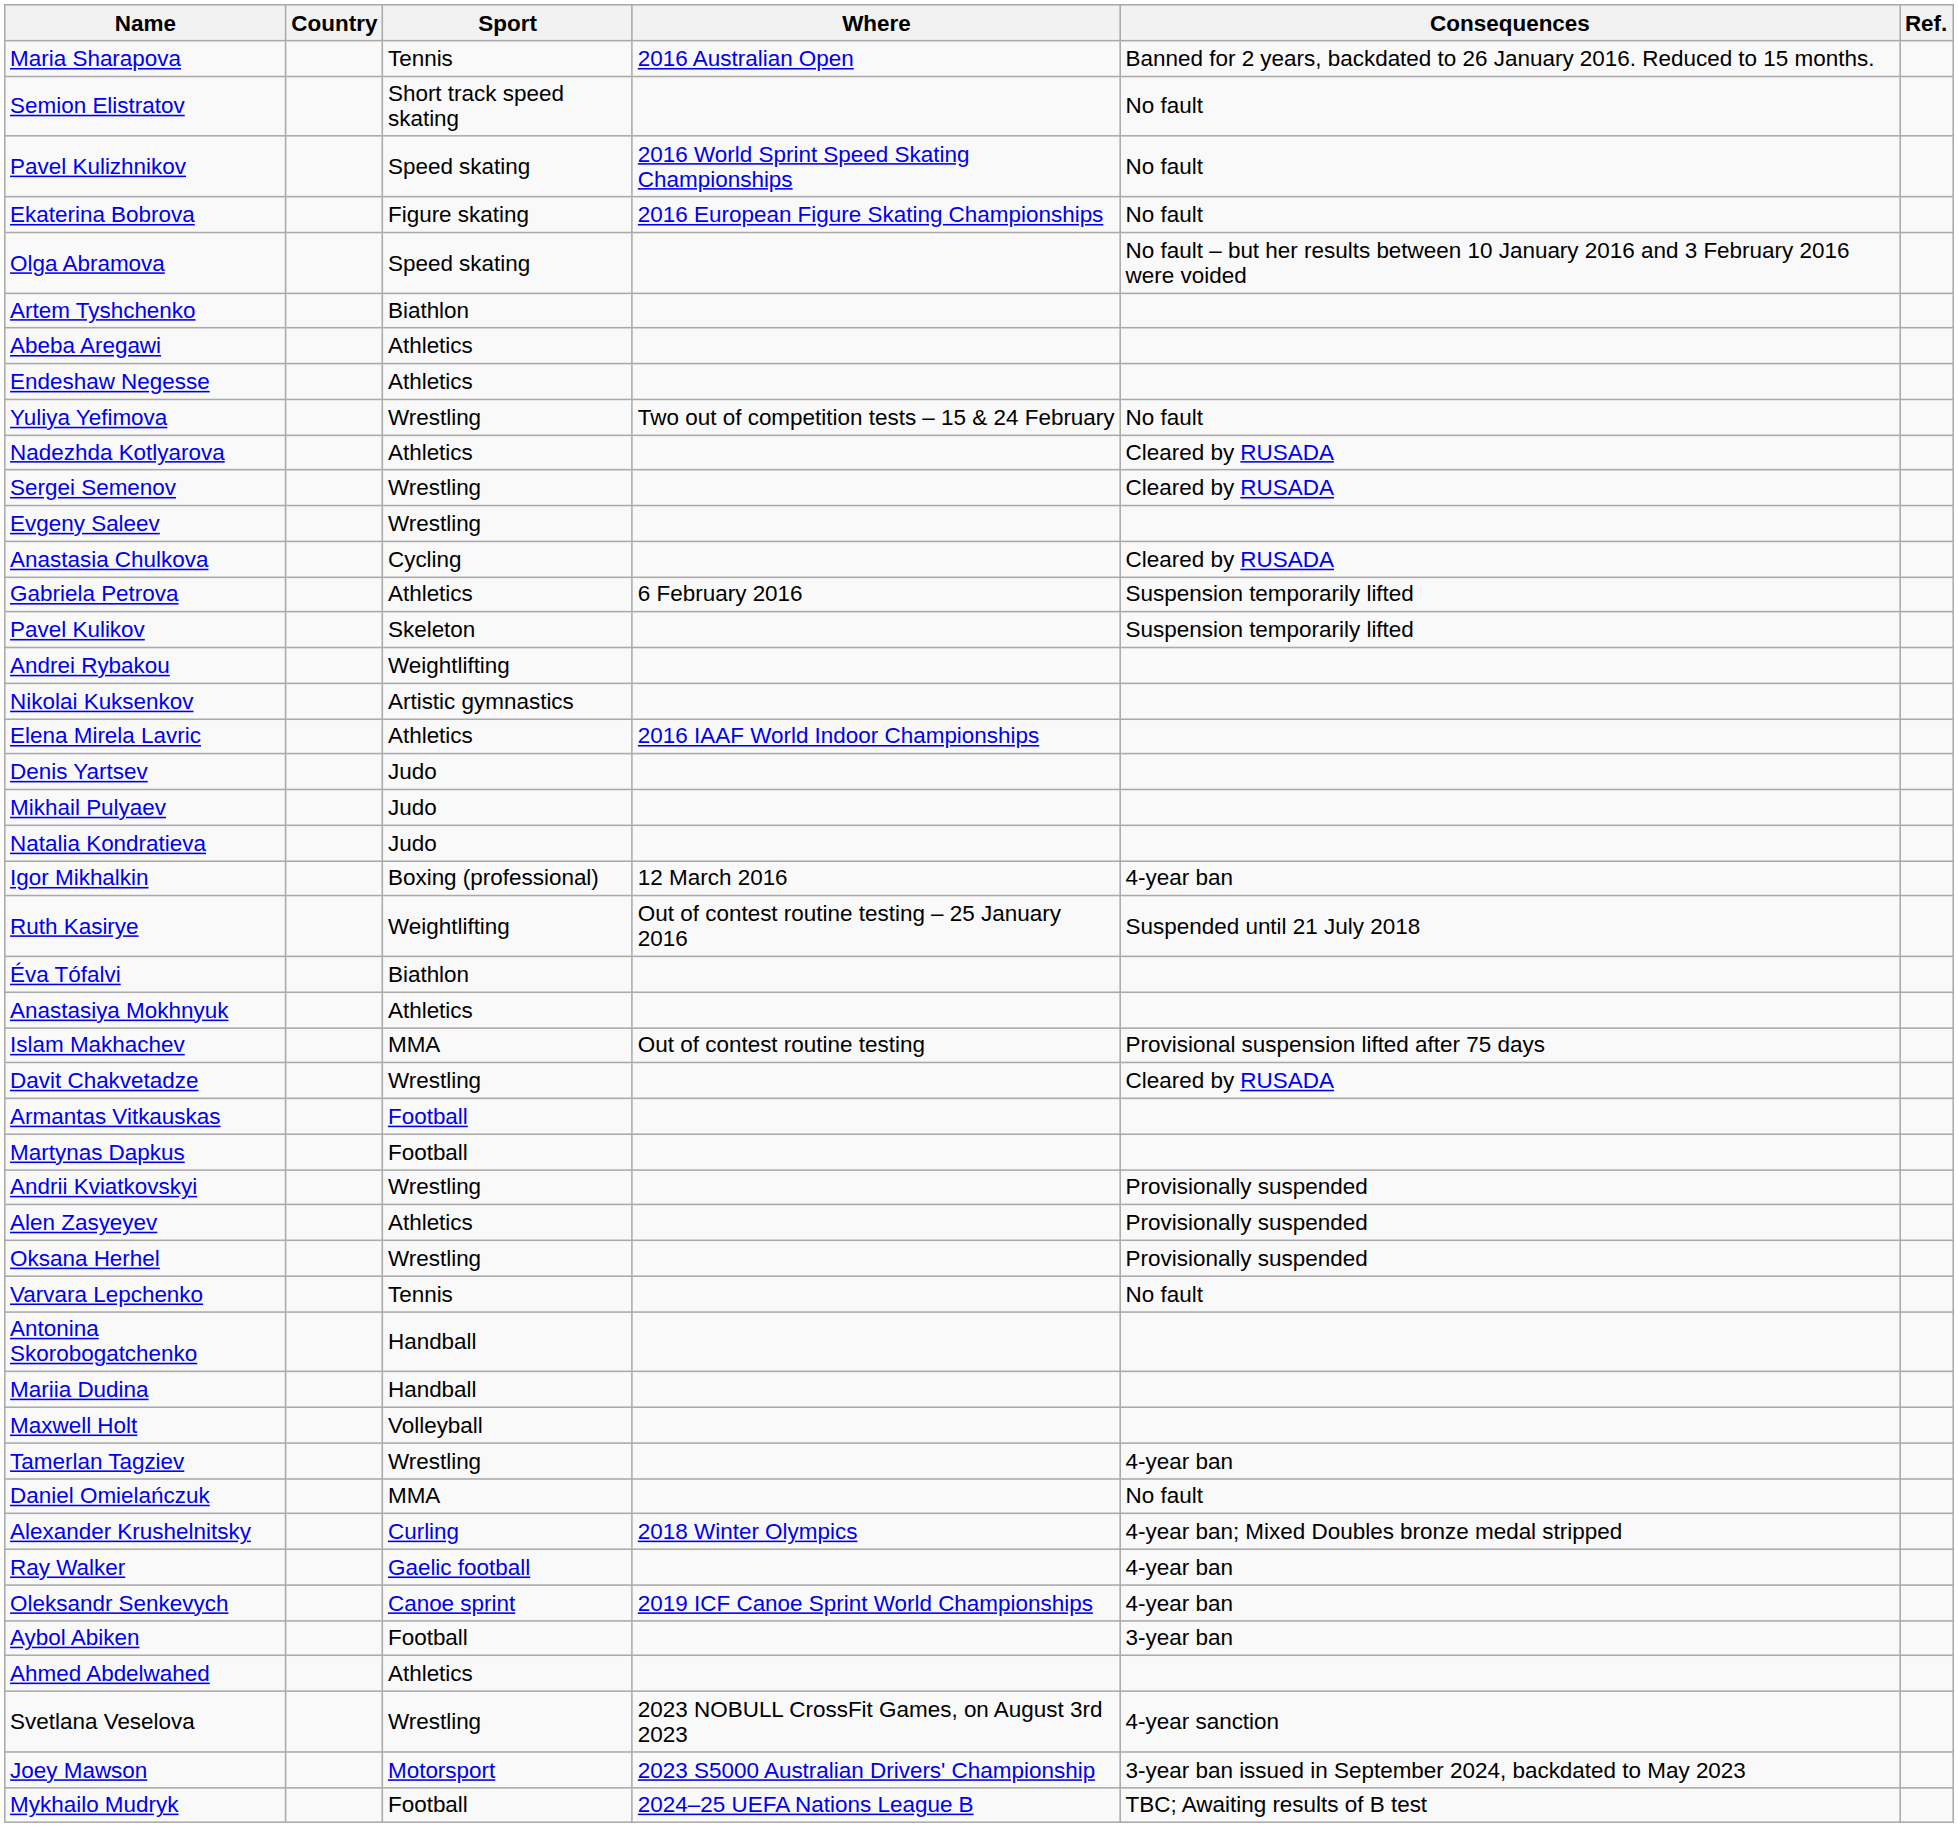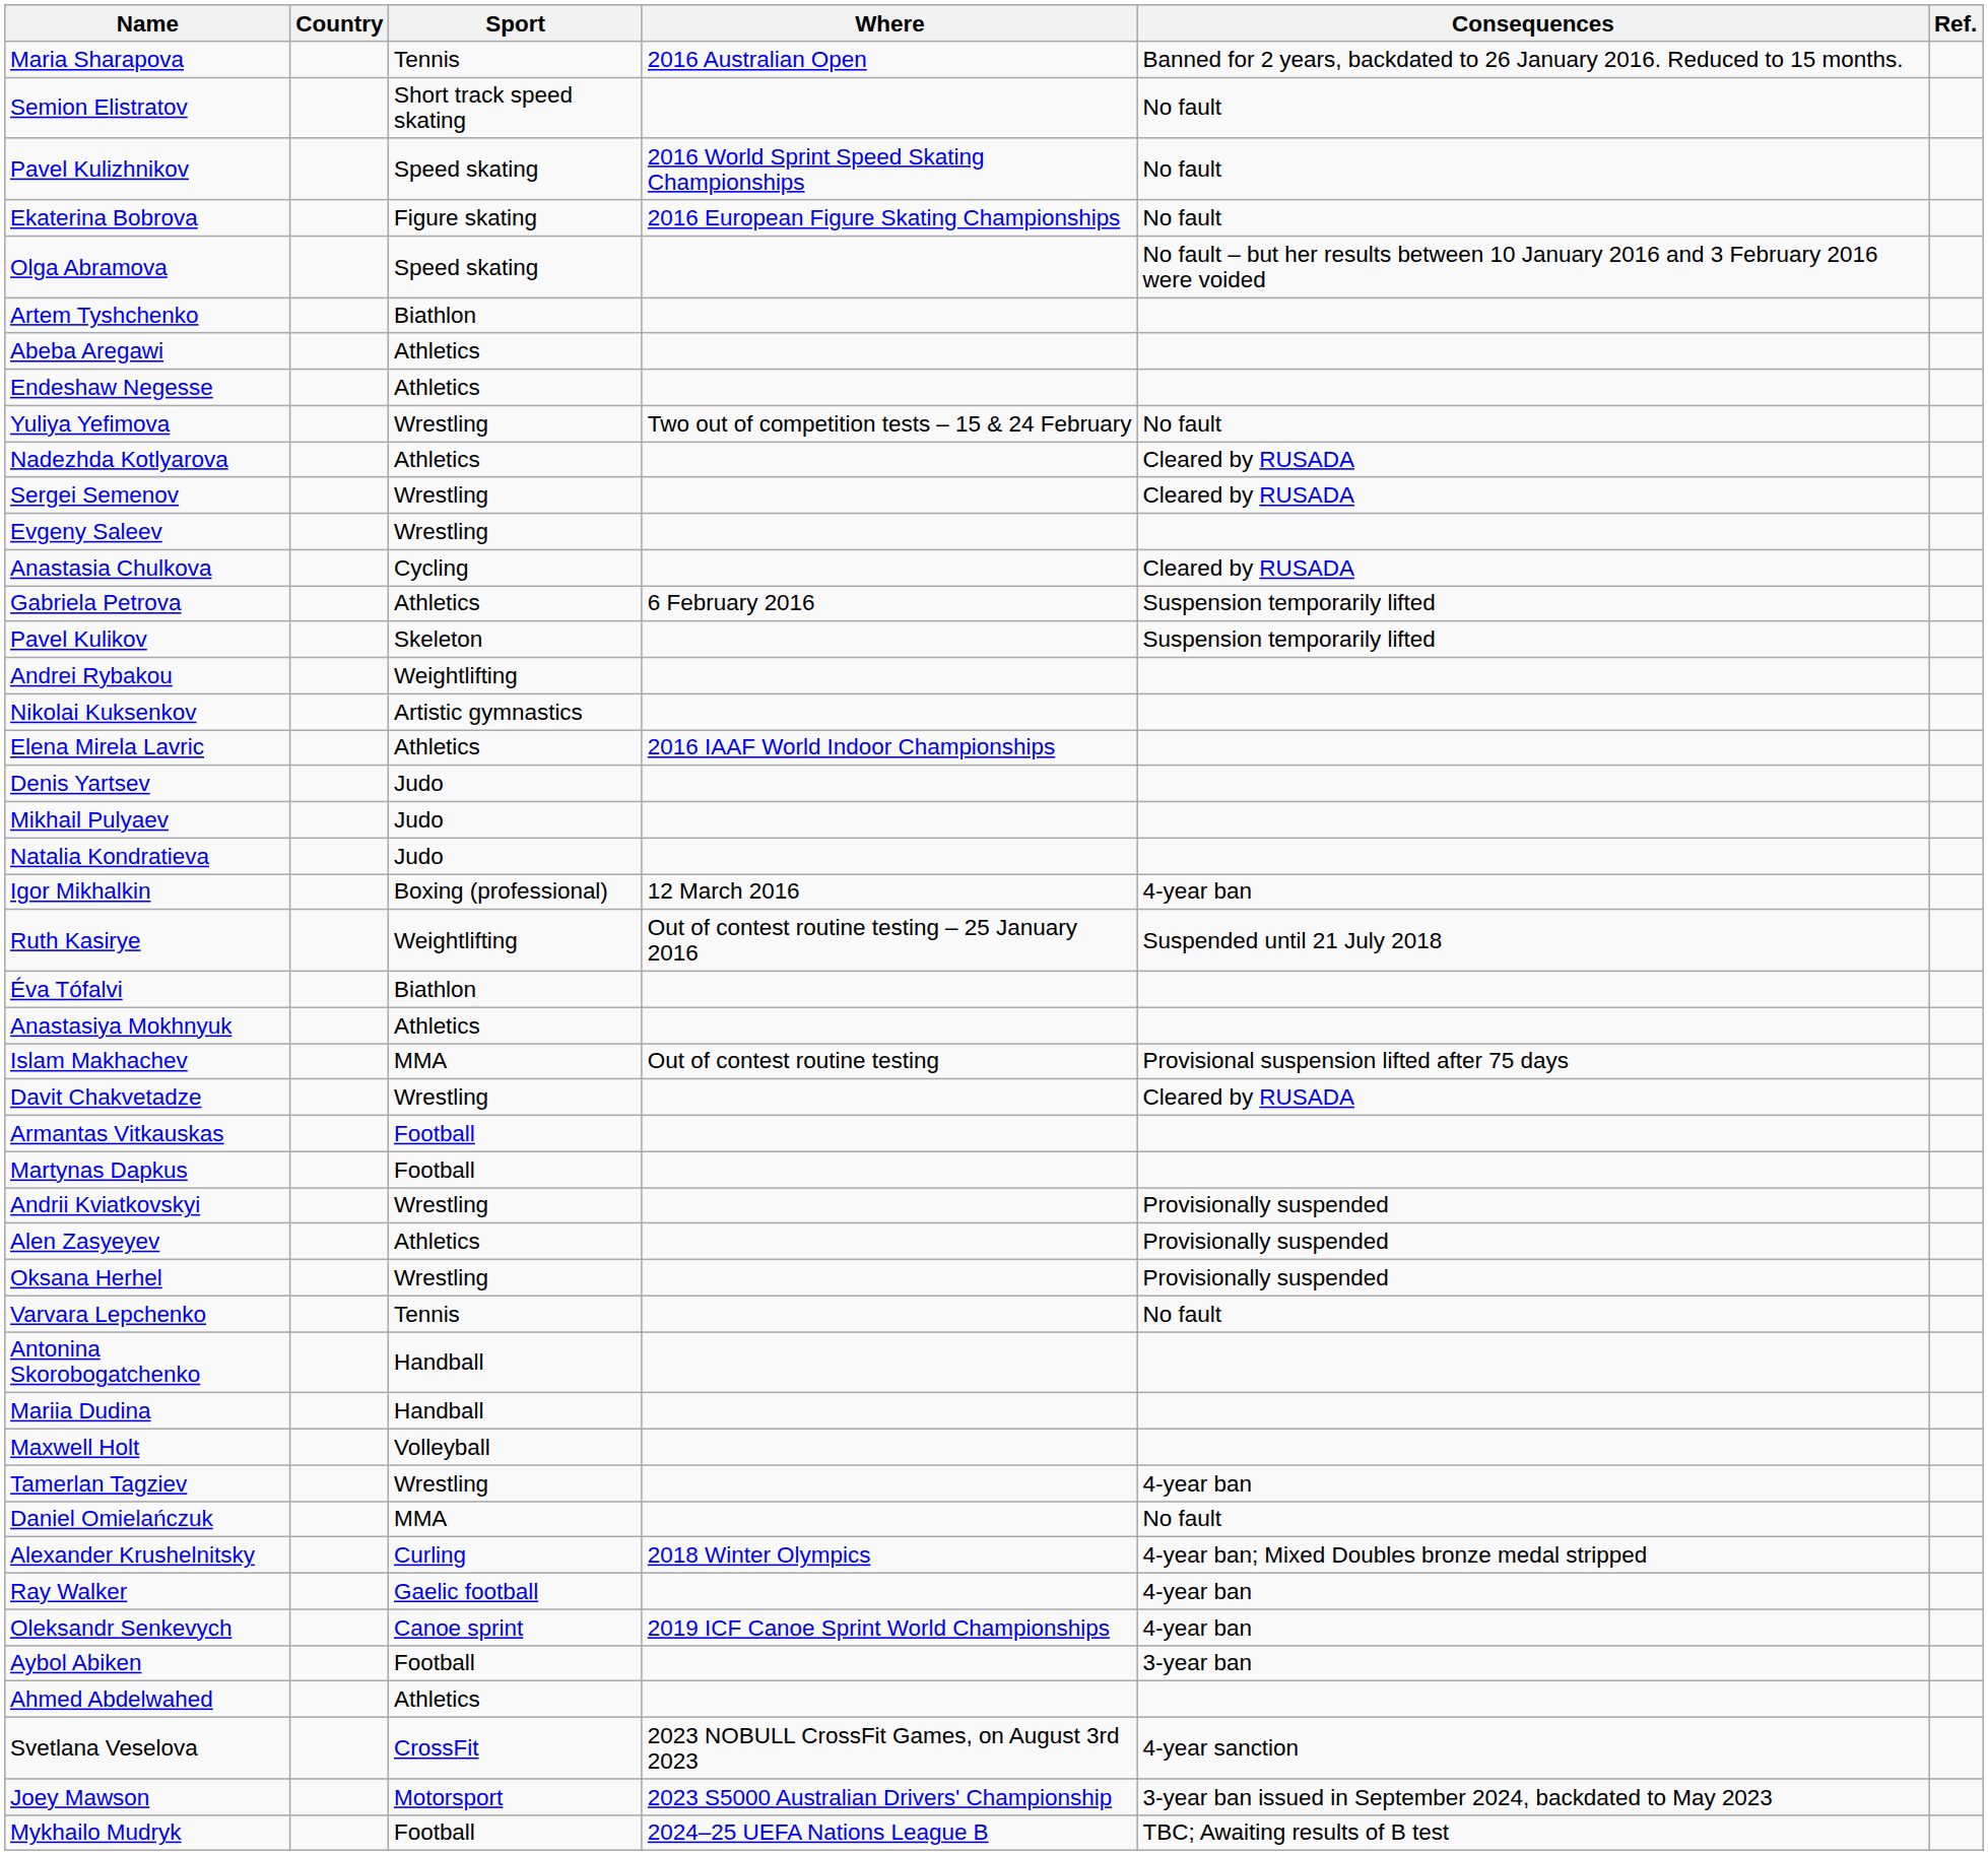Svetlana Veselova | Sport: Wrestling -> CrossFit
